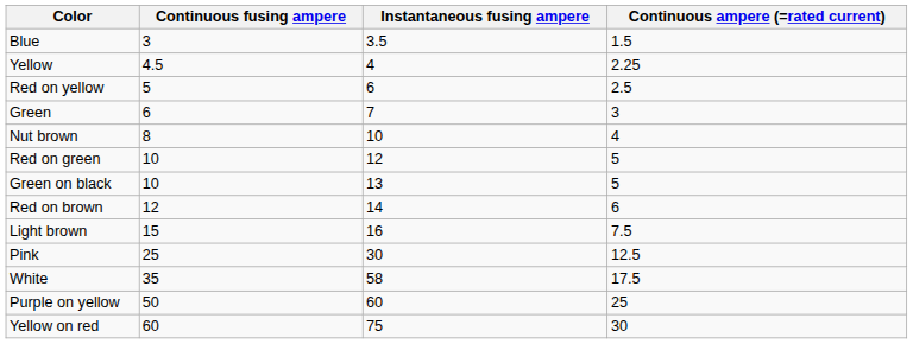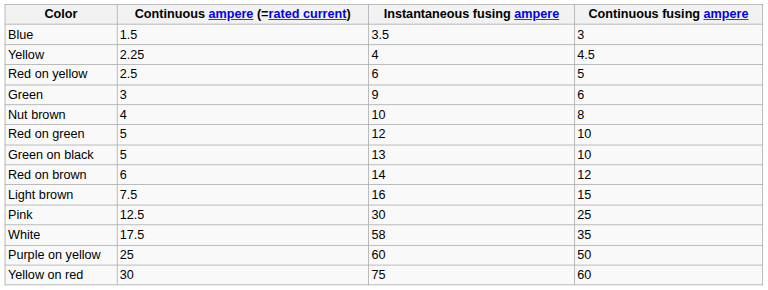columns swapped: Continuous ampere (=rated current) <-> Continuous fusing ampere
Green | Instantaneous fusing ampere: 7 -> 9
